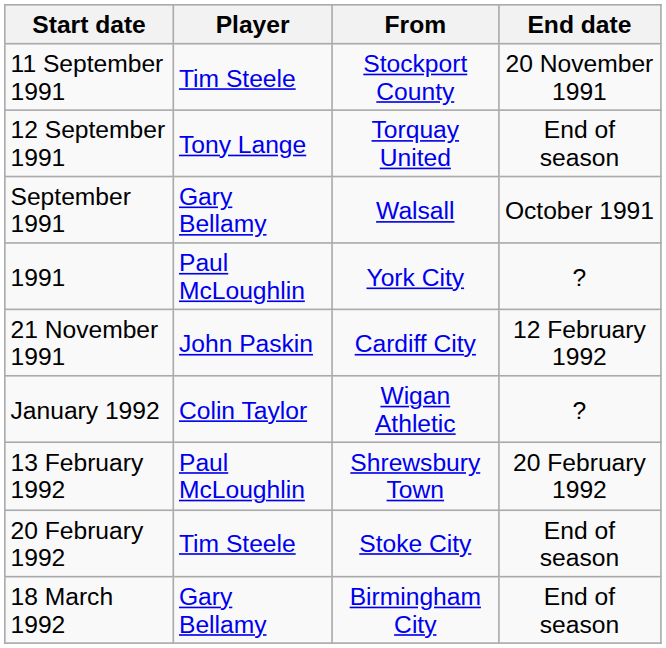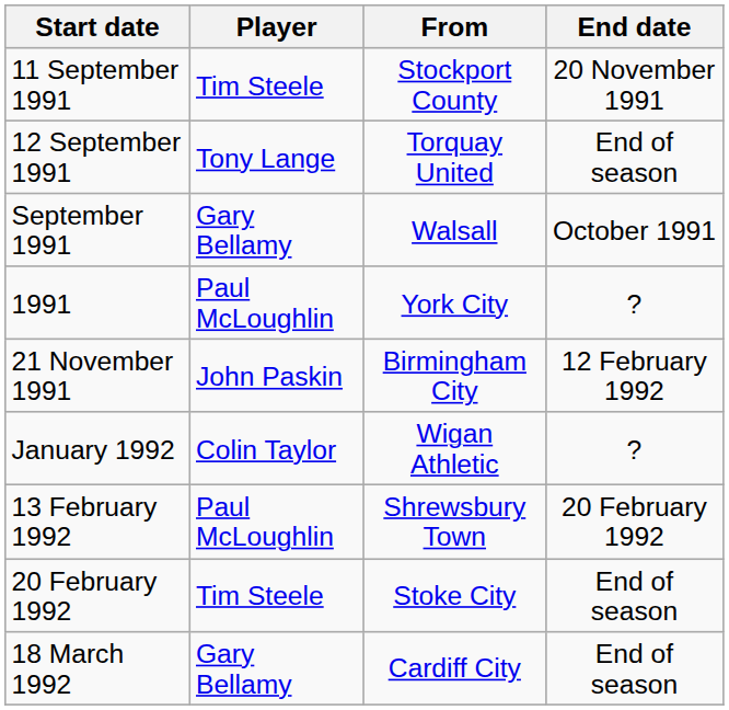21 November 1991 | From: Cardiff City -> Birmingham City
18 March 1992 | From: Birmingham City -> Cardiff City
